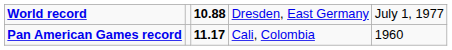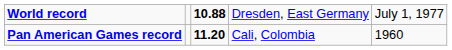Pan American Games record | column 3: 11.17 -> 11.20
